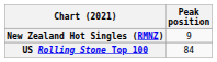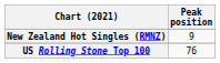US Rolling Stone Top 100 | Peak position: 84 -> 76
